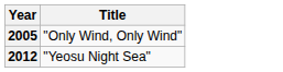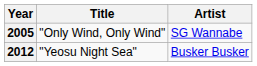+ column: Artist | SG Wannabe | Busker Busker
